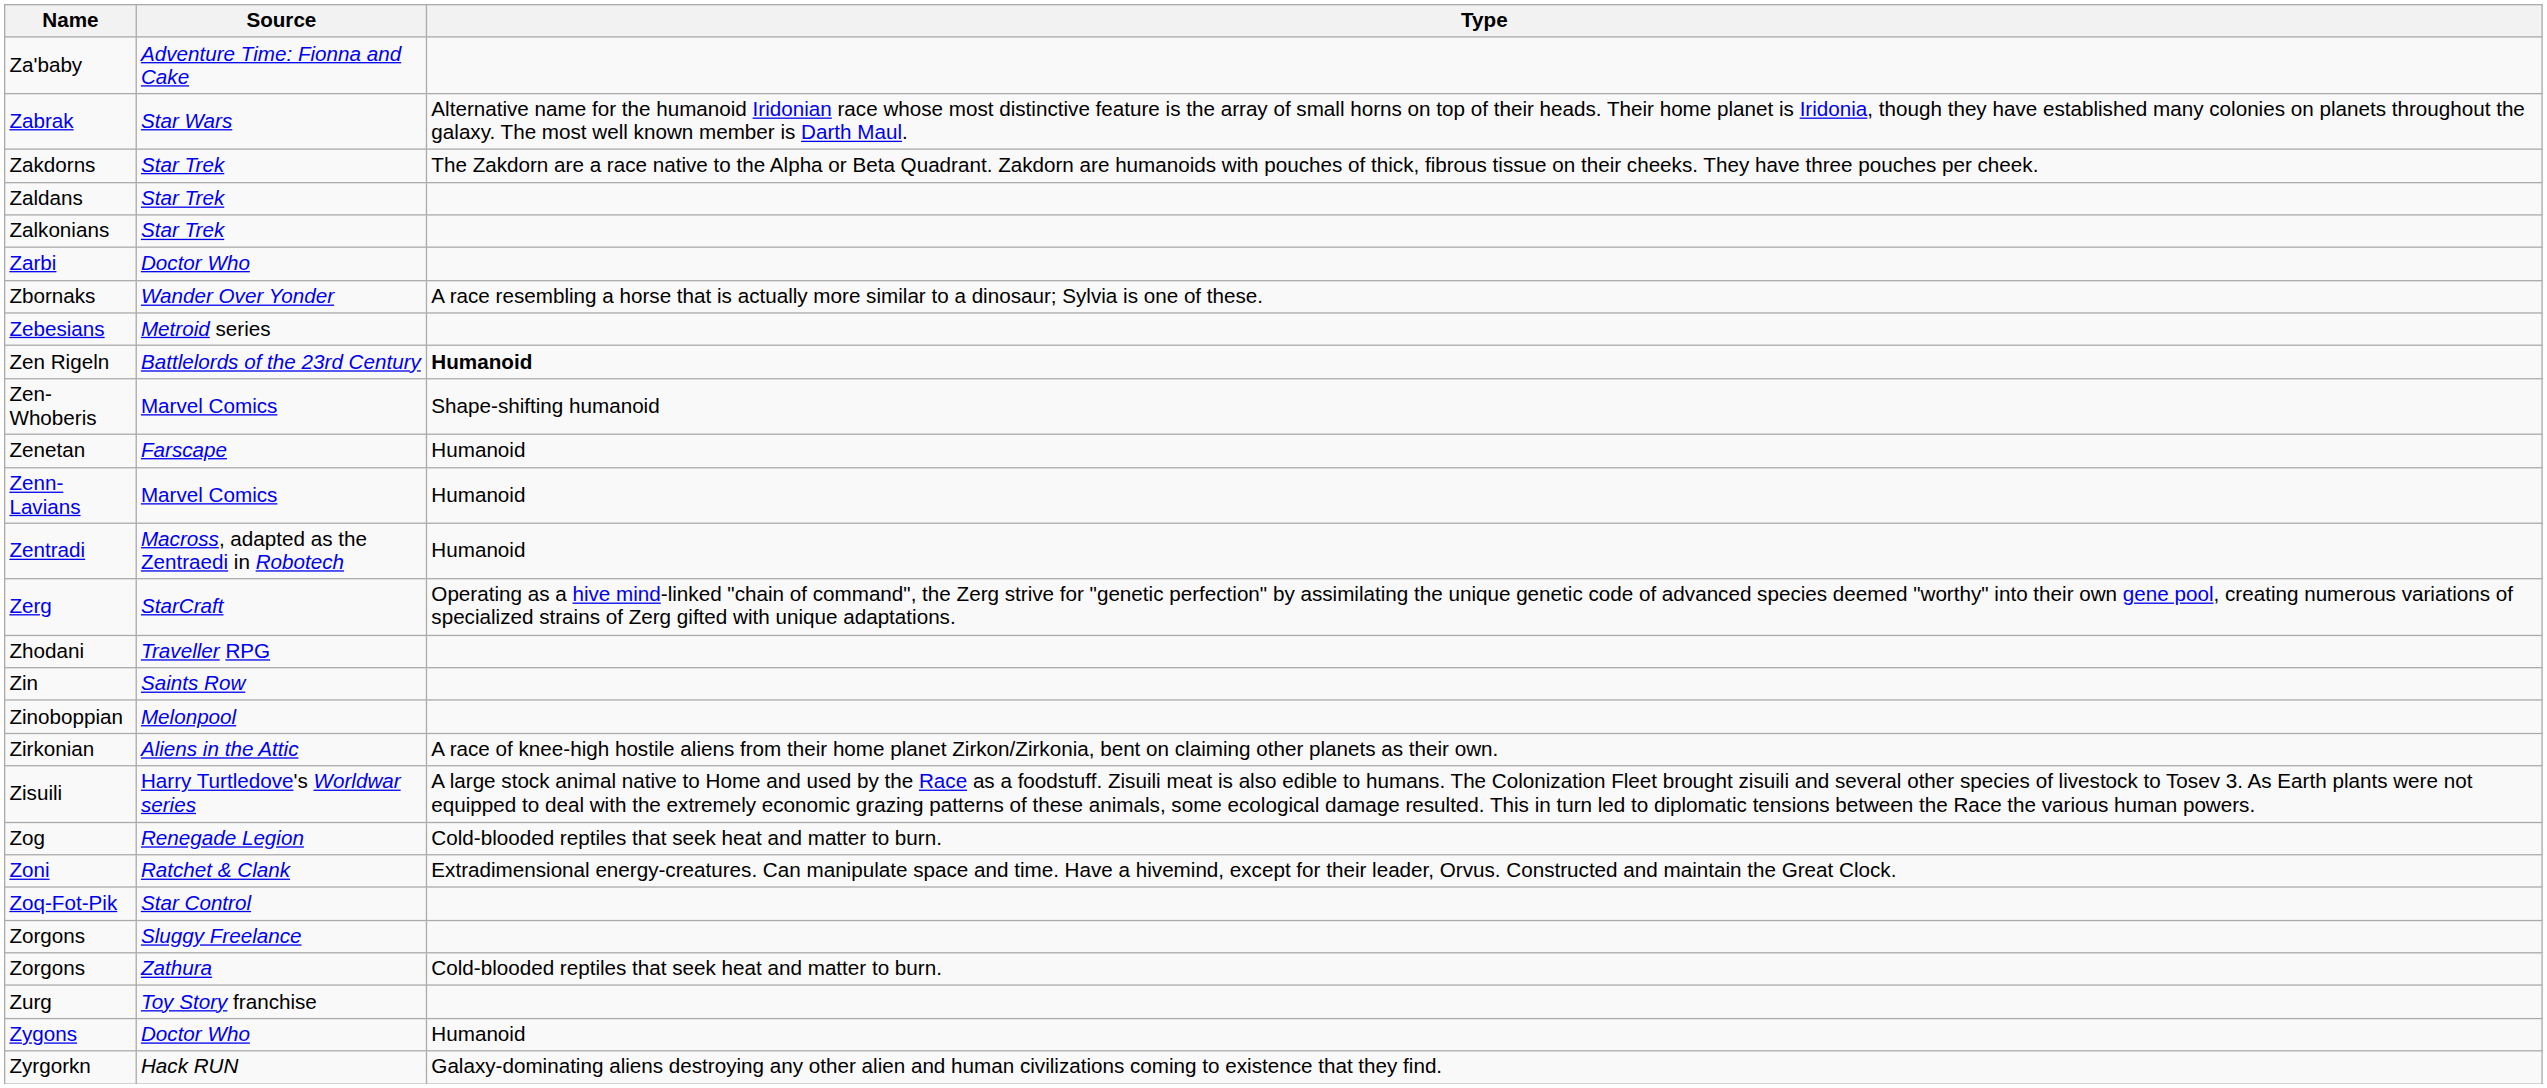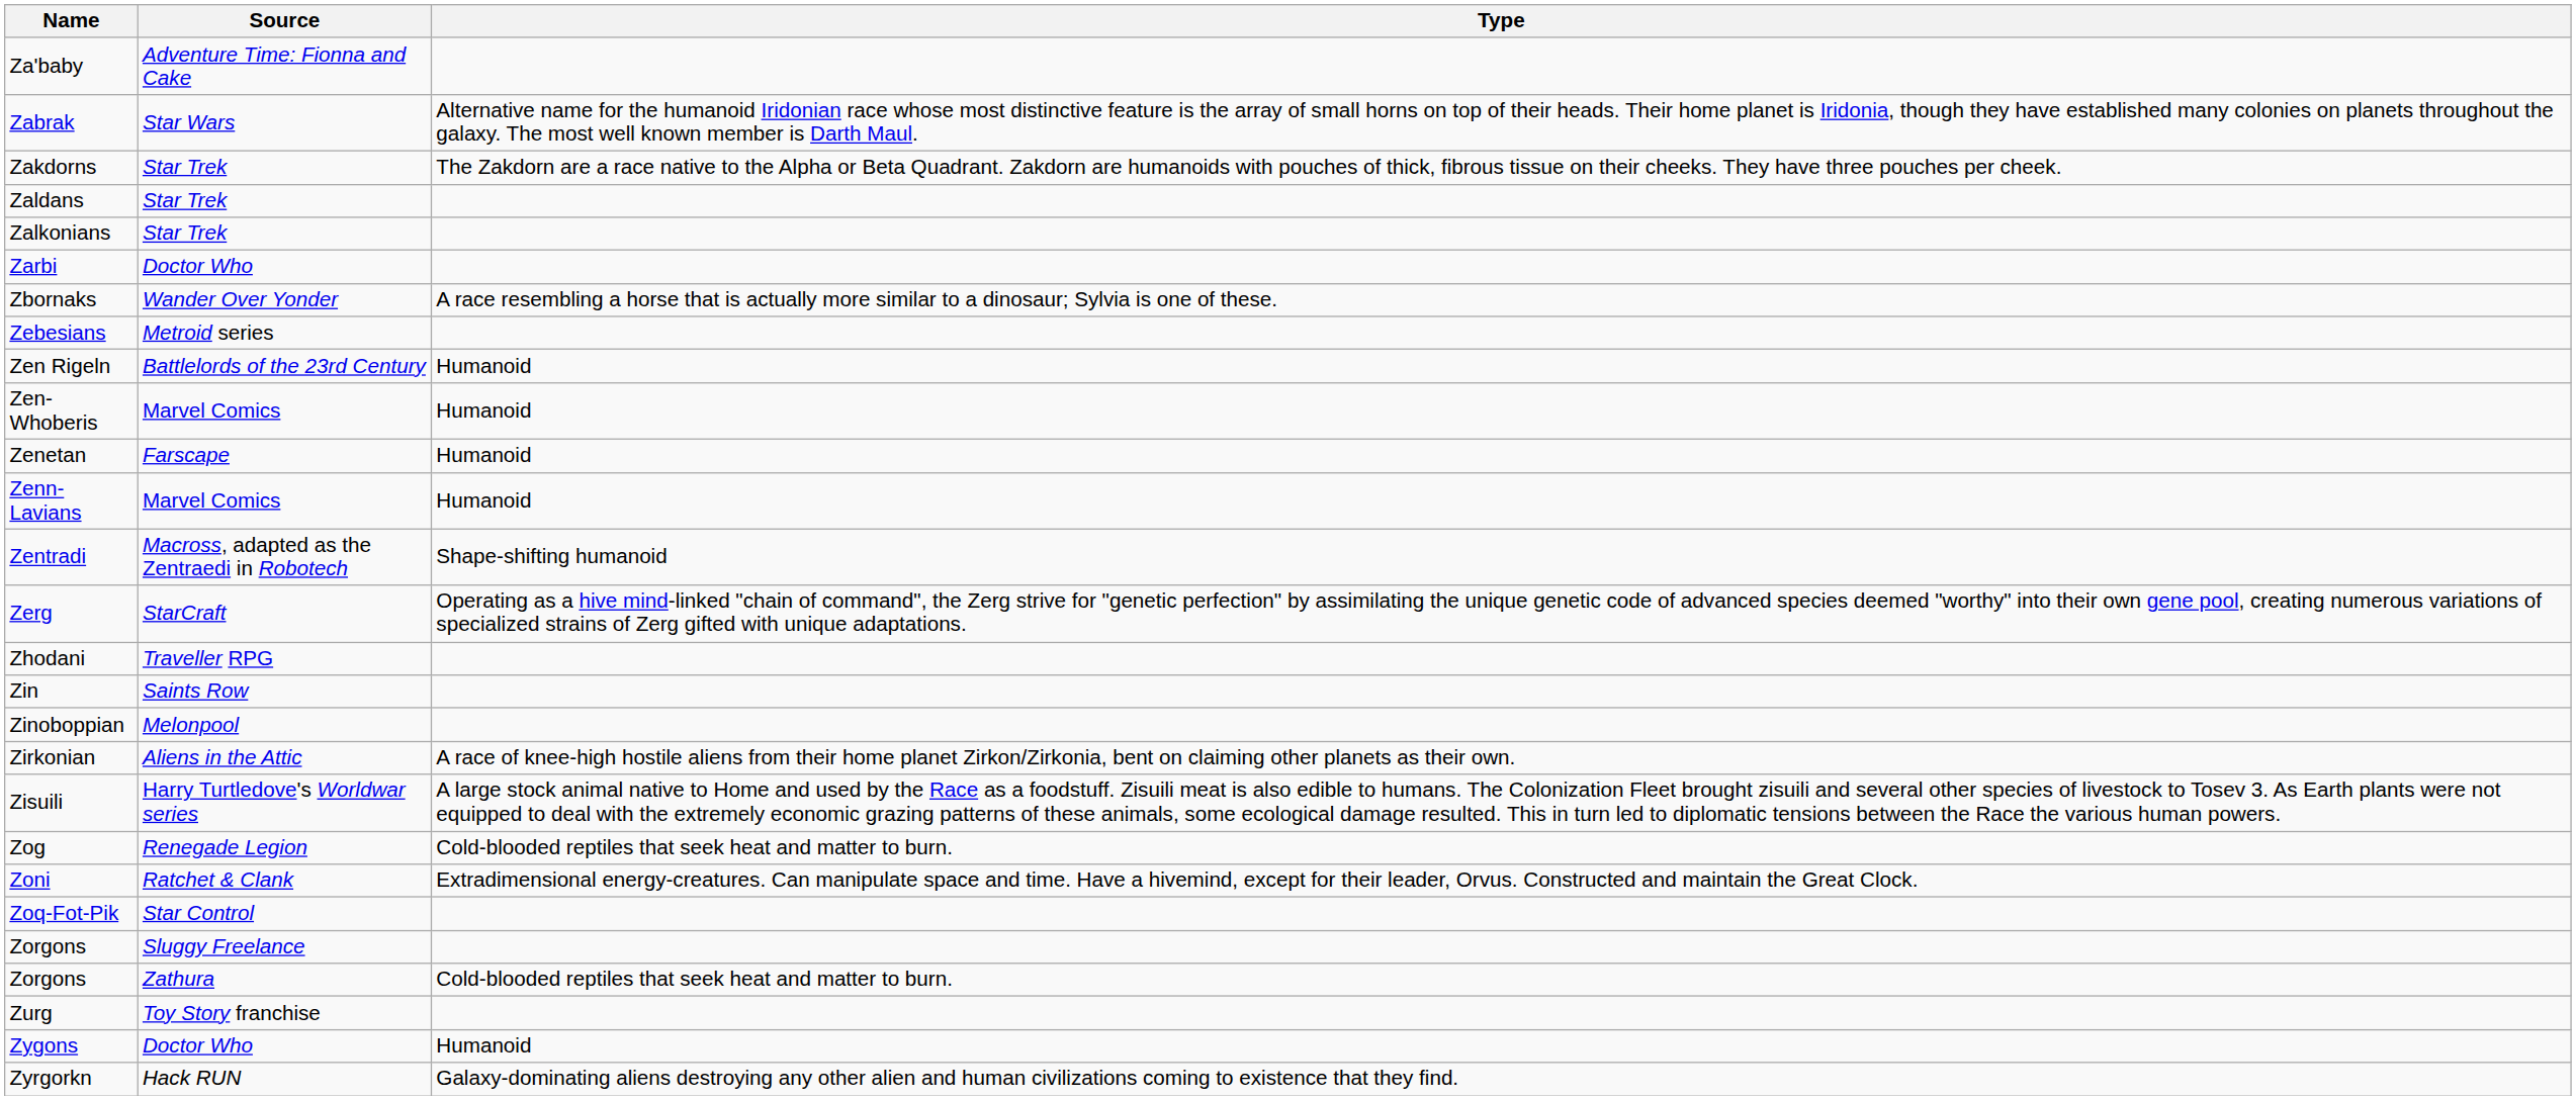Zen Rigeln | Type: bold -> normal
Zen-Whoberis | Type: Shape-shifting humanoid -> Humanoid
Zentradi | Type: Humanoid -> Shape-shifting humanoid
